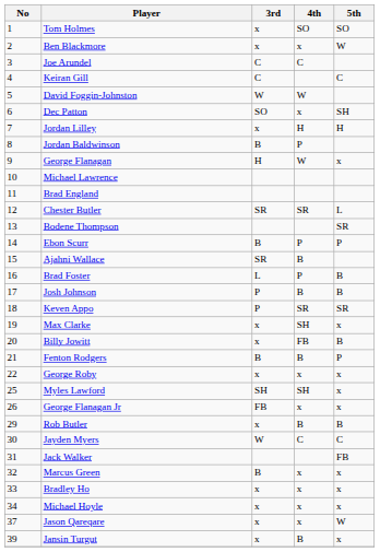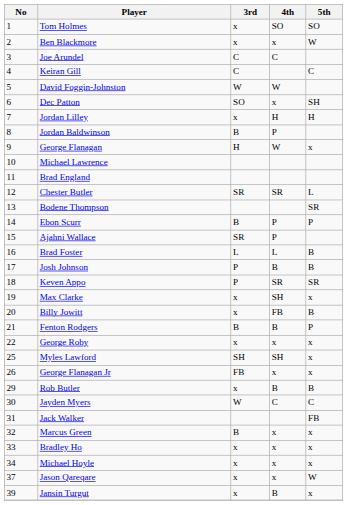Ajahni Wallace | 4th: B -> P
Brad Foster | 4th: P -> L
